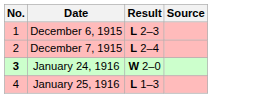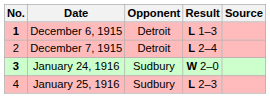+ column: Opponent | Detroit | Detroit | Sudbury | Sudbury
December 6, 1915 | No.: normal -> bold
December 6, 1915 | Result: L 2–3 -> L 1–3
January 25, 1916 | Result: L 1–3 -> L 2–3
